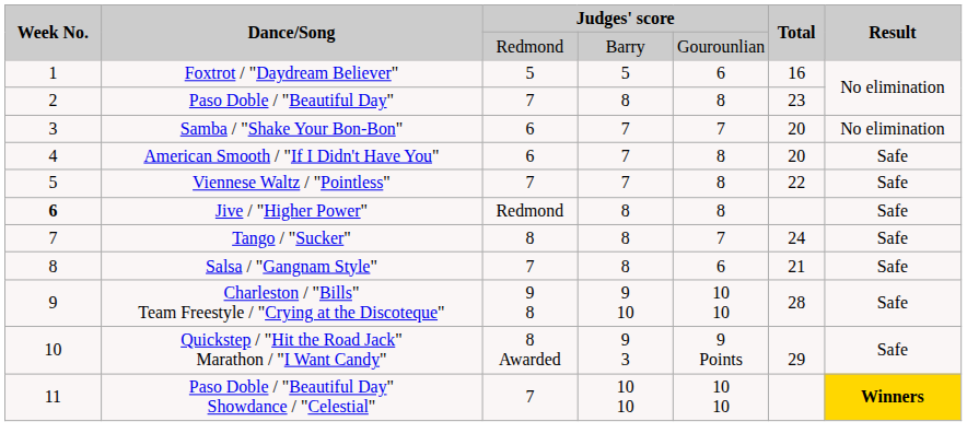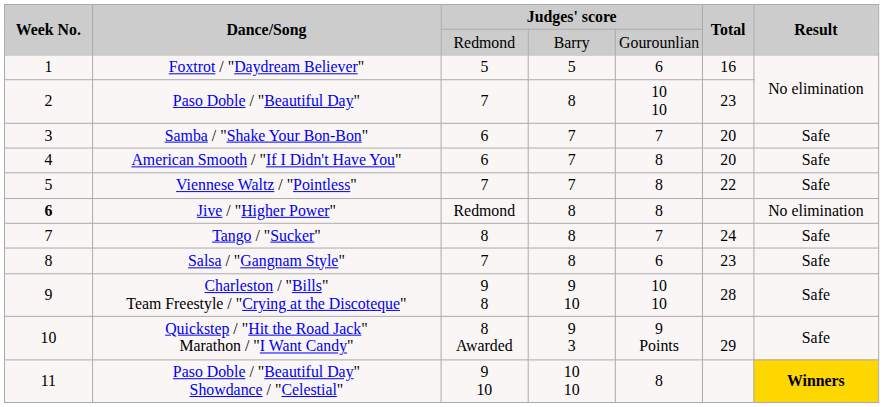Paso Doble / "Beautiful Day" | column 5: 8 -> 10 10
Samba / "Shake Your Bon-Bon" | Result: No elimination -> Safe
Jive / "Higher Power" | Result: Safe -> No elimination
Salsa / "Gangnam Style" | Total: 21 -> 23
Paso Doble / "Beautiful Day" Showdance / "Celestial" | column 3: 7 -> 9 10
Paso Doble / "Beautiful Day" Showdance / "Celestial" | column 5: 10 10 -> 8
